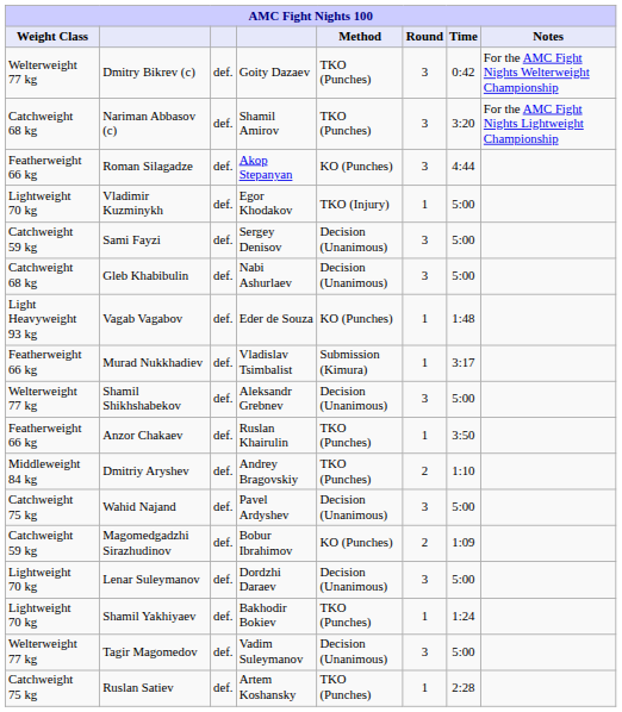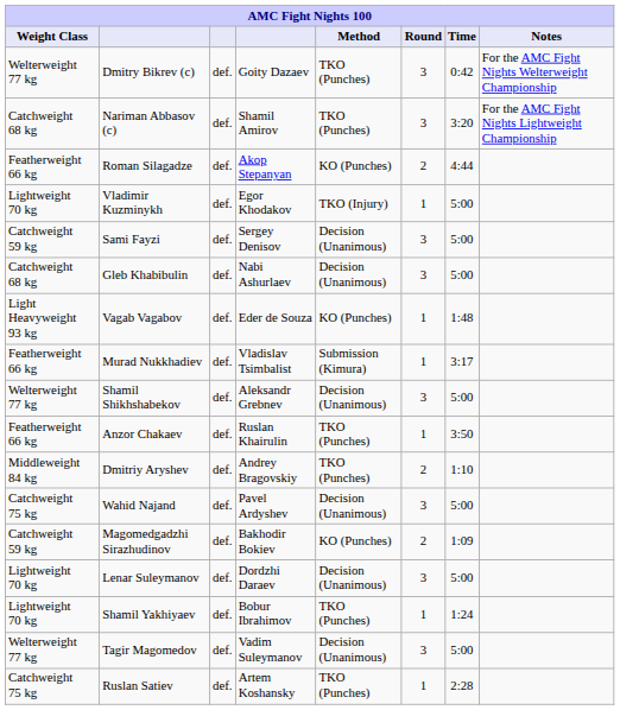Roman Silagadze | Round: 3 -> 2
Magomedgadzhi Sirazhudinov | column 4: Bobur Ibrahimov -> Bakhodir Bokiev
Shamil Yakhiyaev | column 4: Bakhodir Bokiev -> Bobur Ibrahimov
